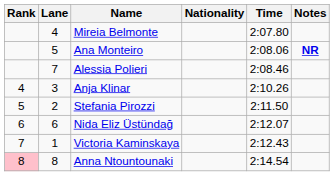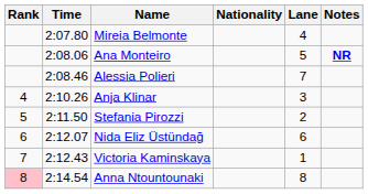columns swapped: Lane <-> Time
